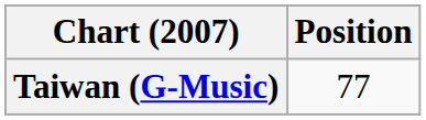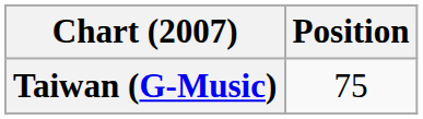Taiwan (G-Music) | Position: 77 -> 75
